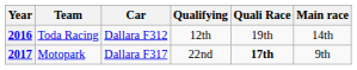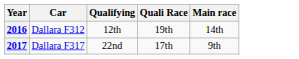- column: Team | Toda Racing | Motopark
2017 | Quali Race: bold -> normal
